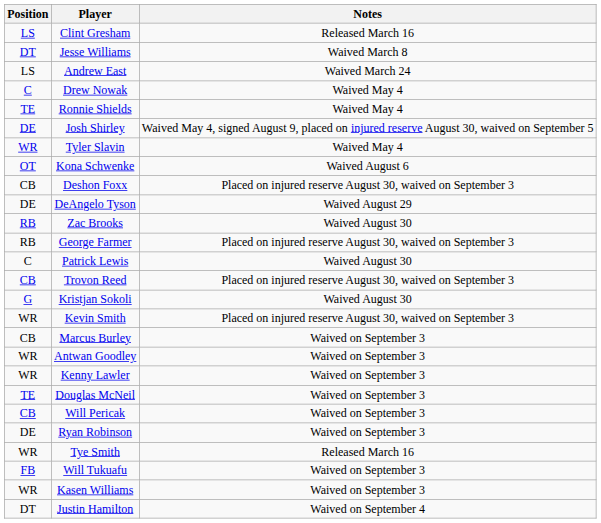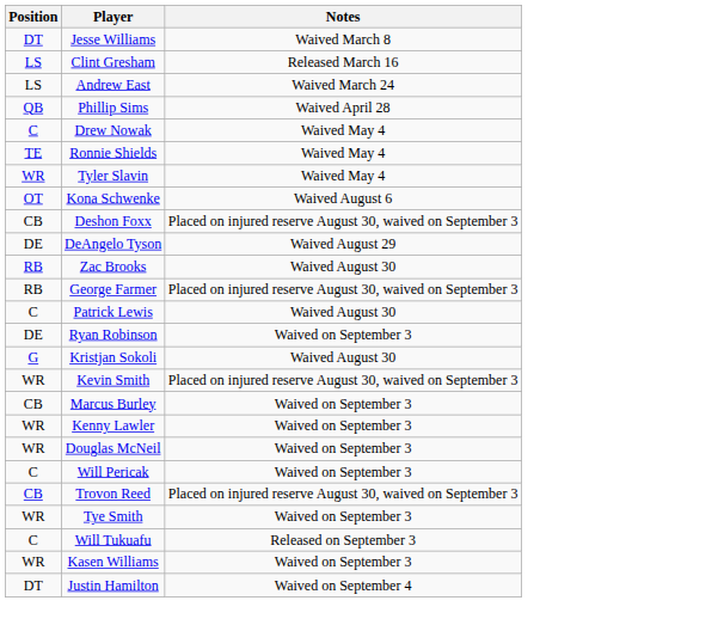rows swapped: Clint Gresham <-> Jesse Williams
+ row: QB | Phillip Sims | Waived April 28
- row: DE | Josh Shirley | Waived May 4, signed August 9, placed on injured reserve August 30, waived on September 5
rows swapped: Trovon Reed <-> Ryan Robinson
- row: WR | Antwan Goodley | Waived on September 3
Douglas McNeil | Position: TE -> WR
Will Pericak | Position: CB -> C
Tye Smith | Notes: Released March 16 -> Waived on September 3
Will Tukuafu | Position: FB -> C
Will Tukuafu | Notes: Waived on September 3 -> Released on September 3
